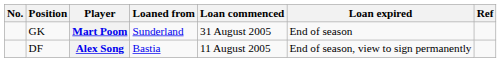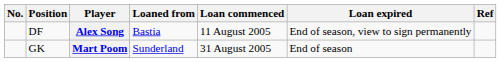rows swapped: Alex Song <-> Mart Poom
